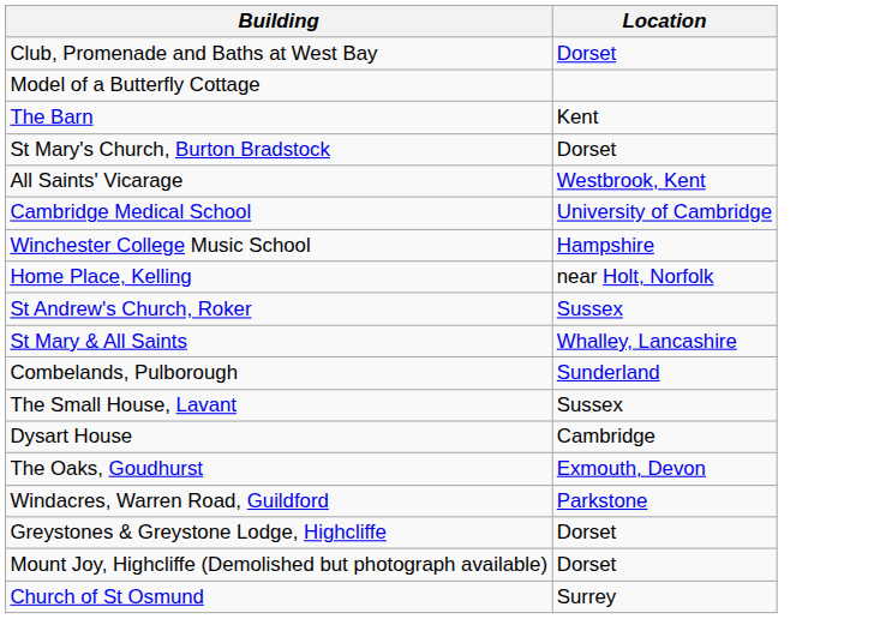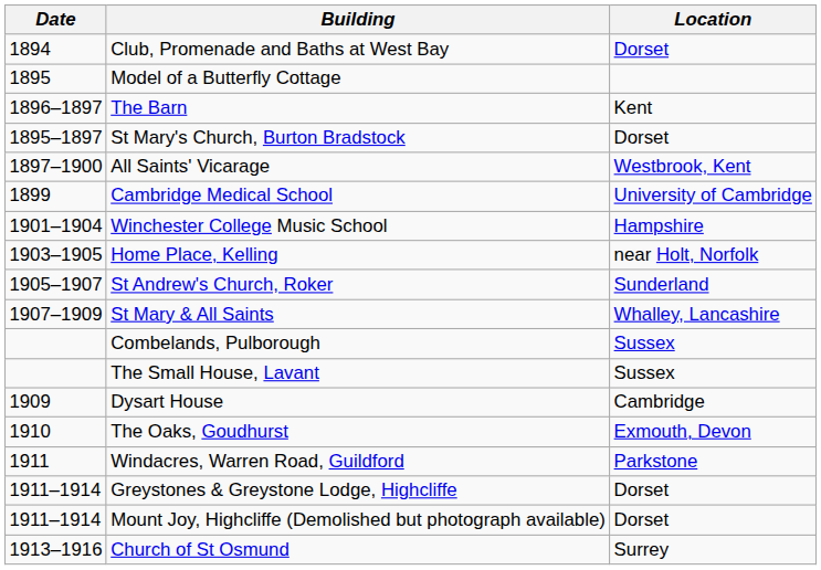+ column: Date | 1894 | 1895 | 1896–1897 | 1895–1897 | 1897–1900 | 1899 | 1901–1904 | 1903–1905 | 1905–1907 | 1907–1909 | 1909 | 1910 | 1911 | 1911–1914 | 1911–1914 | 1913–1916
St Andrew's Church, Roker | Location: Sussex -> Sunderland
Combelands, Pulborough | Location: Sunderland -> Sussex
